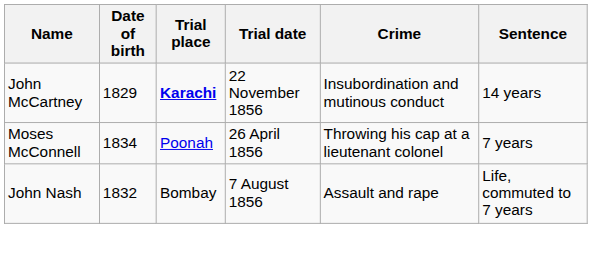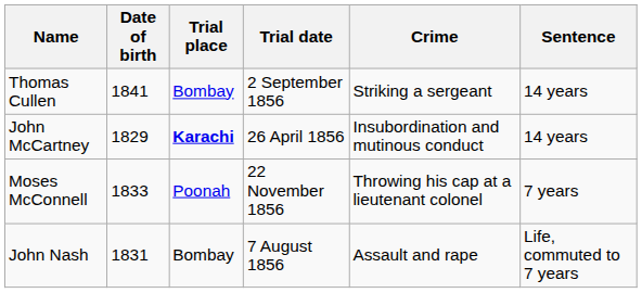+ row: Thomas Cullen | 1841 | Bombay | 2 September 1856 | Striking a sergeant | 14 years
John McCartney | Trial date: 22 November 1856 -> 26 April 1856
Moses McConnell | Date of birth: 1834 -> 1833
Moses McConnell | Trial date: 26 April 1856 -> 22 November 1856
John Nash | Date of birth: 1832 -> 1831
